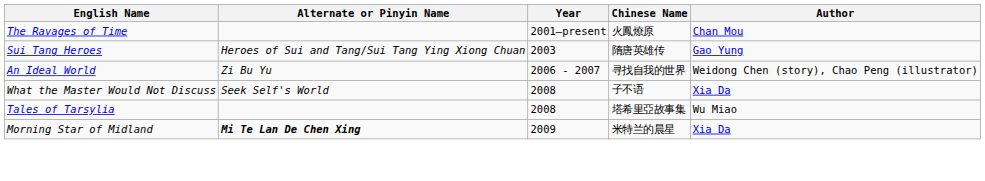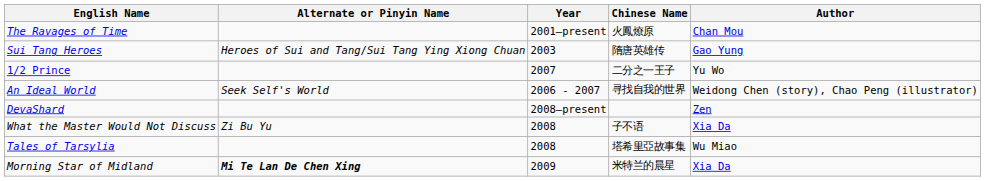+ row: 1/2 Prince | 2007 | 二分之一王子 | Yu Wo
An Ideal World | Alternate or Pinyin Name: Zi Bu Yu -> Seek Self's World
+ row: DevaShard | 2008–present | Zen
What the Master Would Not Discuss | Alternate or Pinyin Name: Seek Self's World -> Zi Bu Yu
